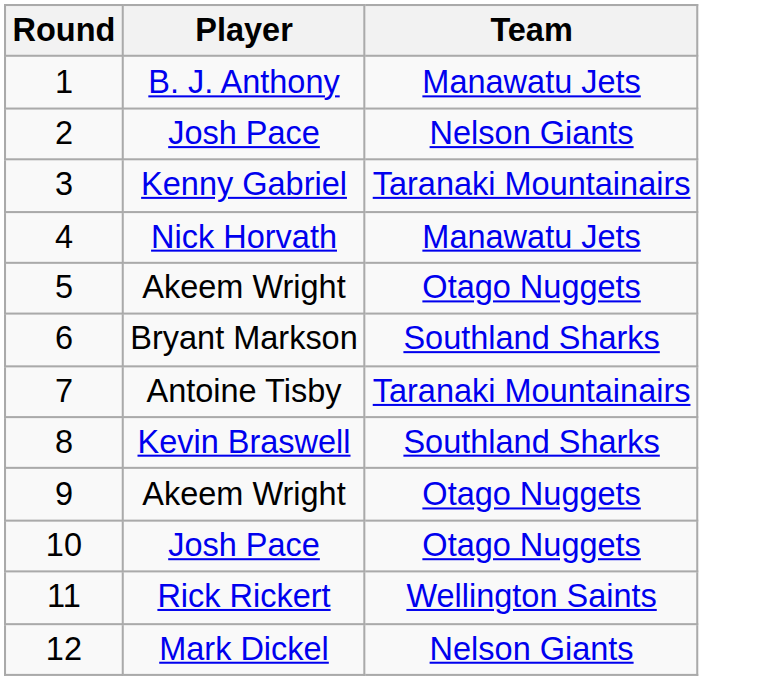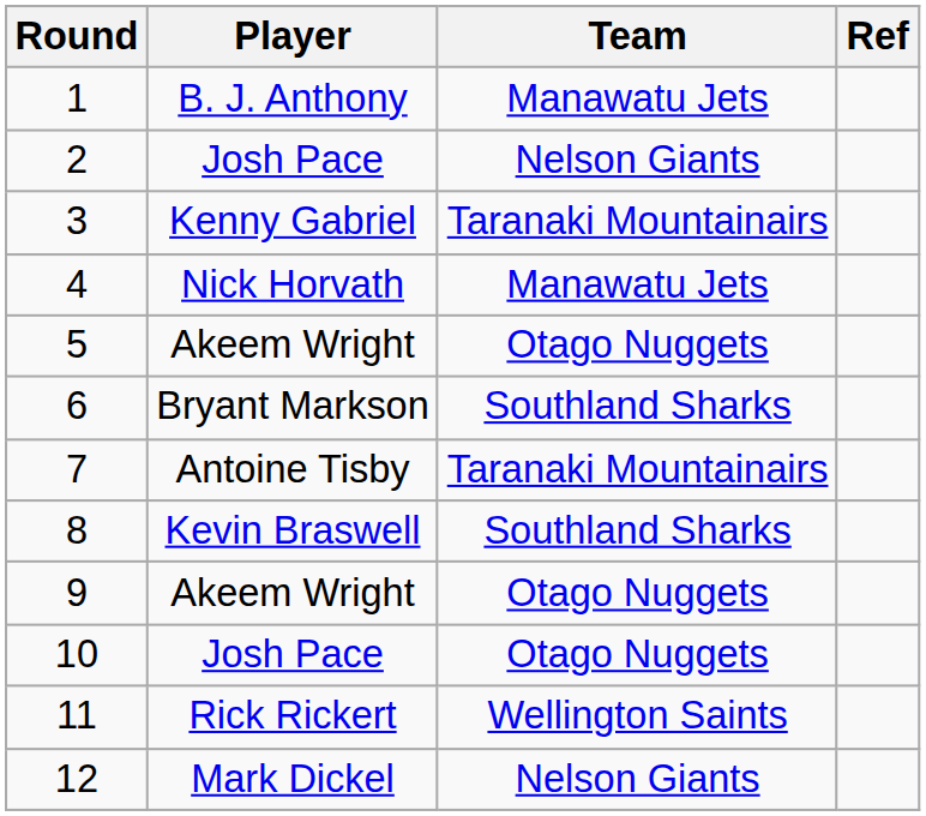+ column: Ref
